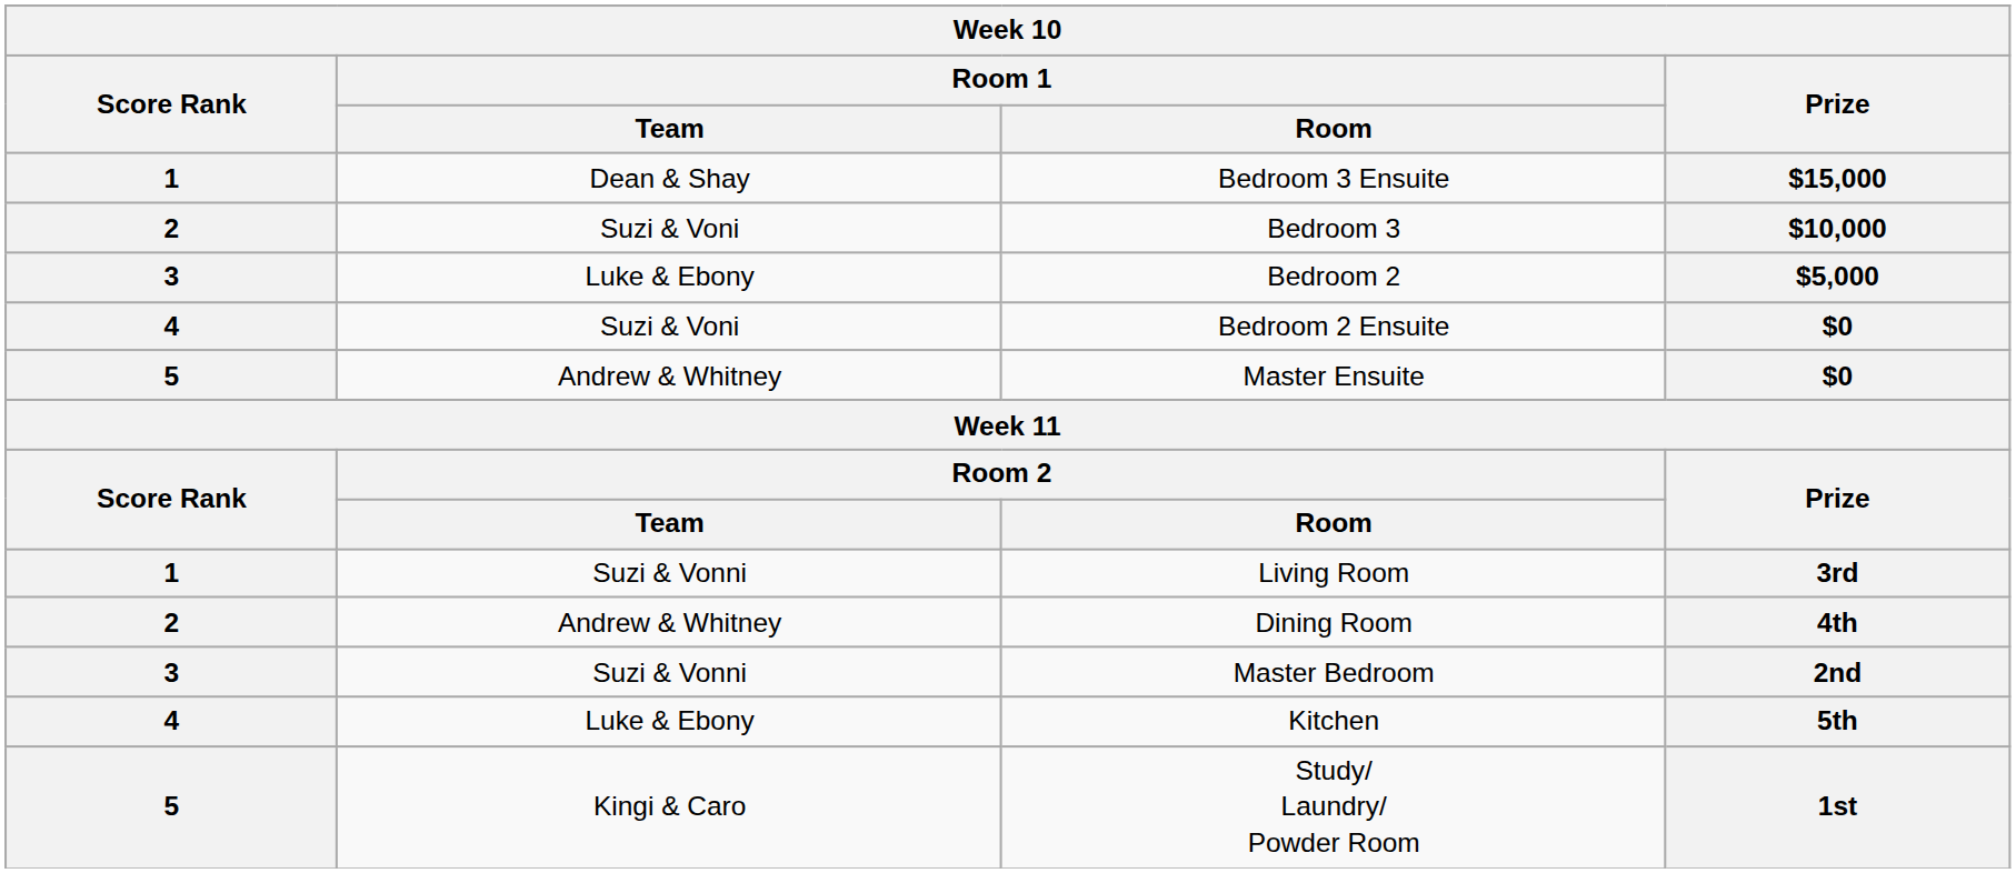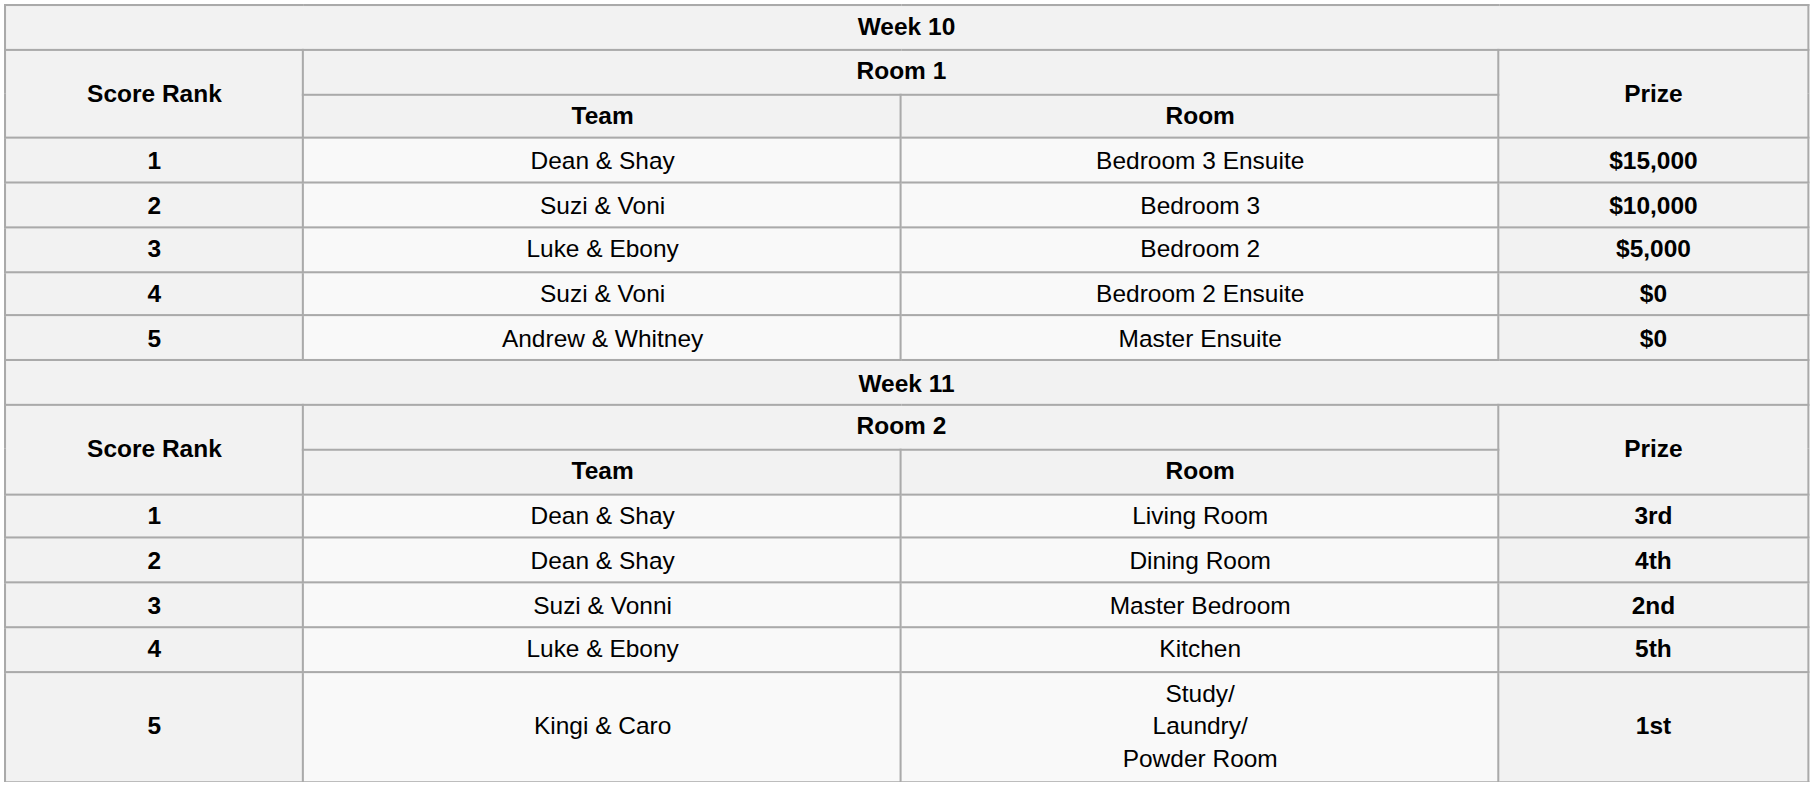3rd | Room 1 / Team: Suzi & Vonni -> Dean & Shay
4th | Room 1 / Team: Andrew & Whitney -> Dean & Shay
